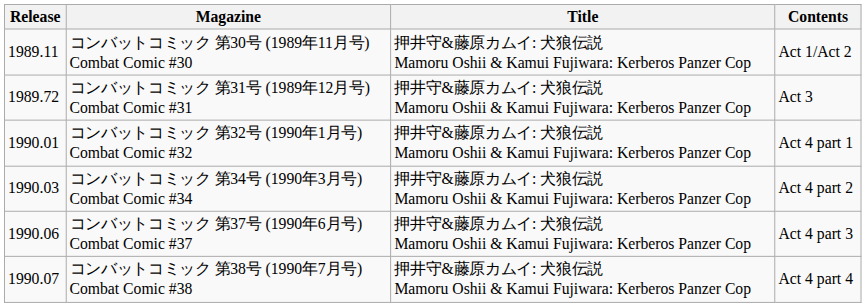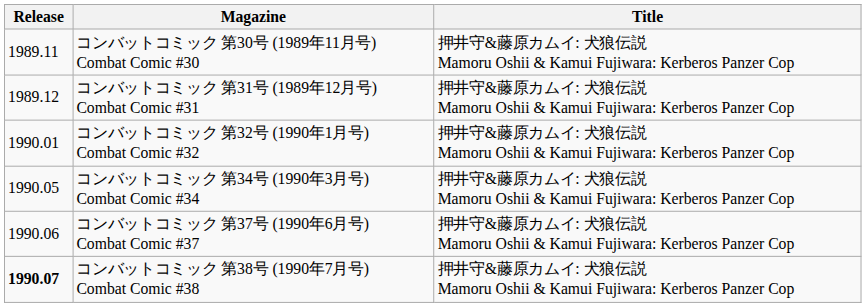- column: Contents | Act 1/Act 2 | Act 3 | Act 4 part 1 | Act 4 part 2 | Act 4 part 3 | Act 4 part 4
コンバットコミック 第31号 (1989年12月号) Combat Comic #31 | Release: 1989.72 -> 1989.12
コンバットコミック 第34号 (1990年3月号) Combat Comic #34 | Release: 1990.03 -> 1990.05
コンバットコミック 第38号 (1990年7月号) Combat Comic #38 | Release: normal -> bold
